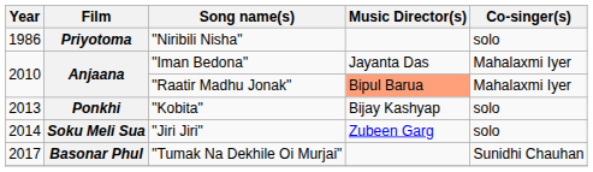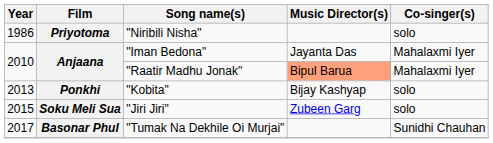"Jiri Jiri" | Year: 2014 -> 2015
